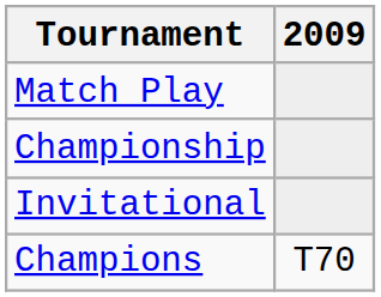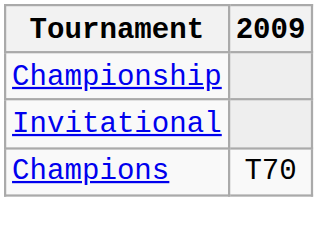- row: Match Play
